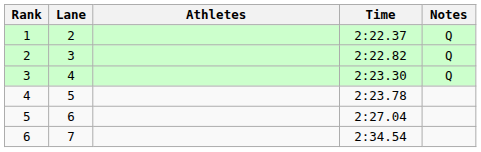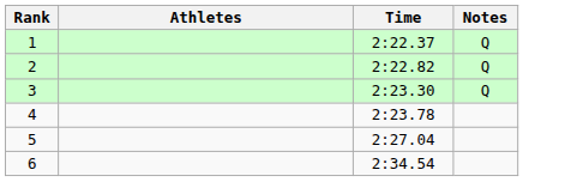- column: Lane | 2 | 3 | 4 | 5 | 6 | 7
